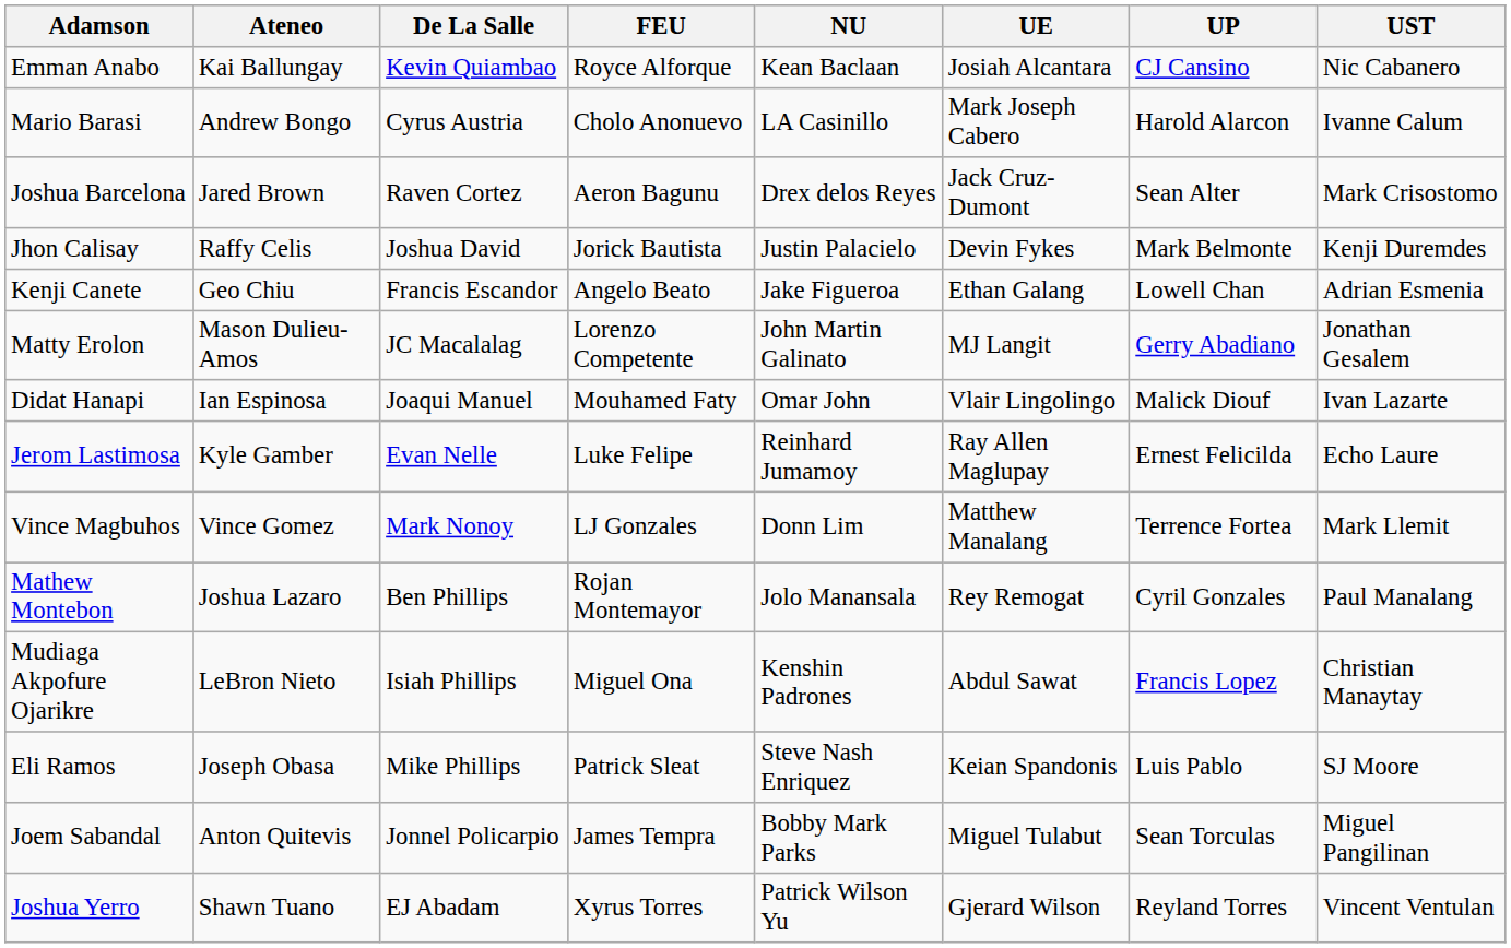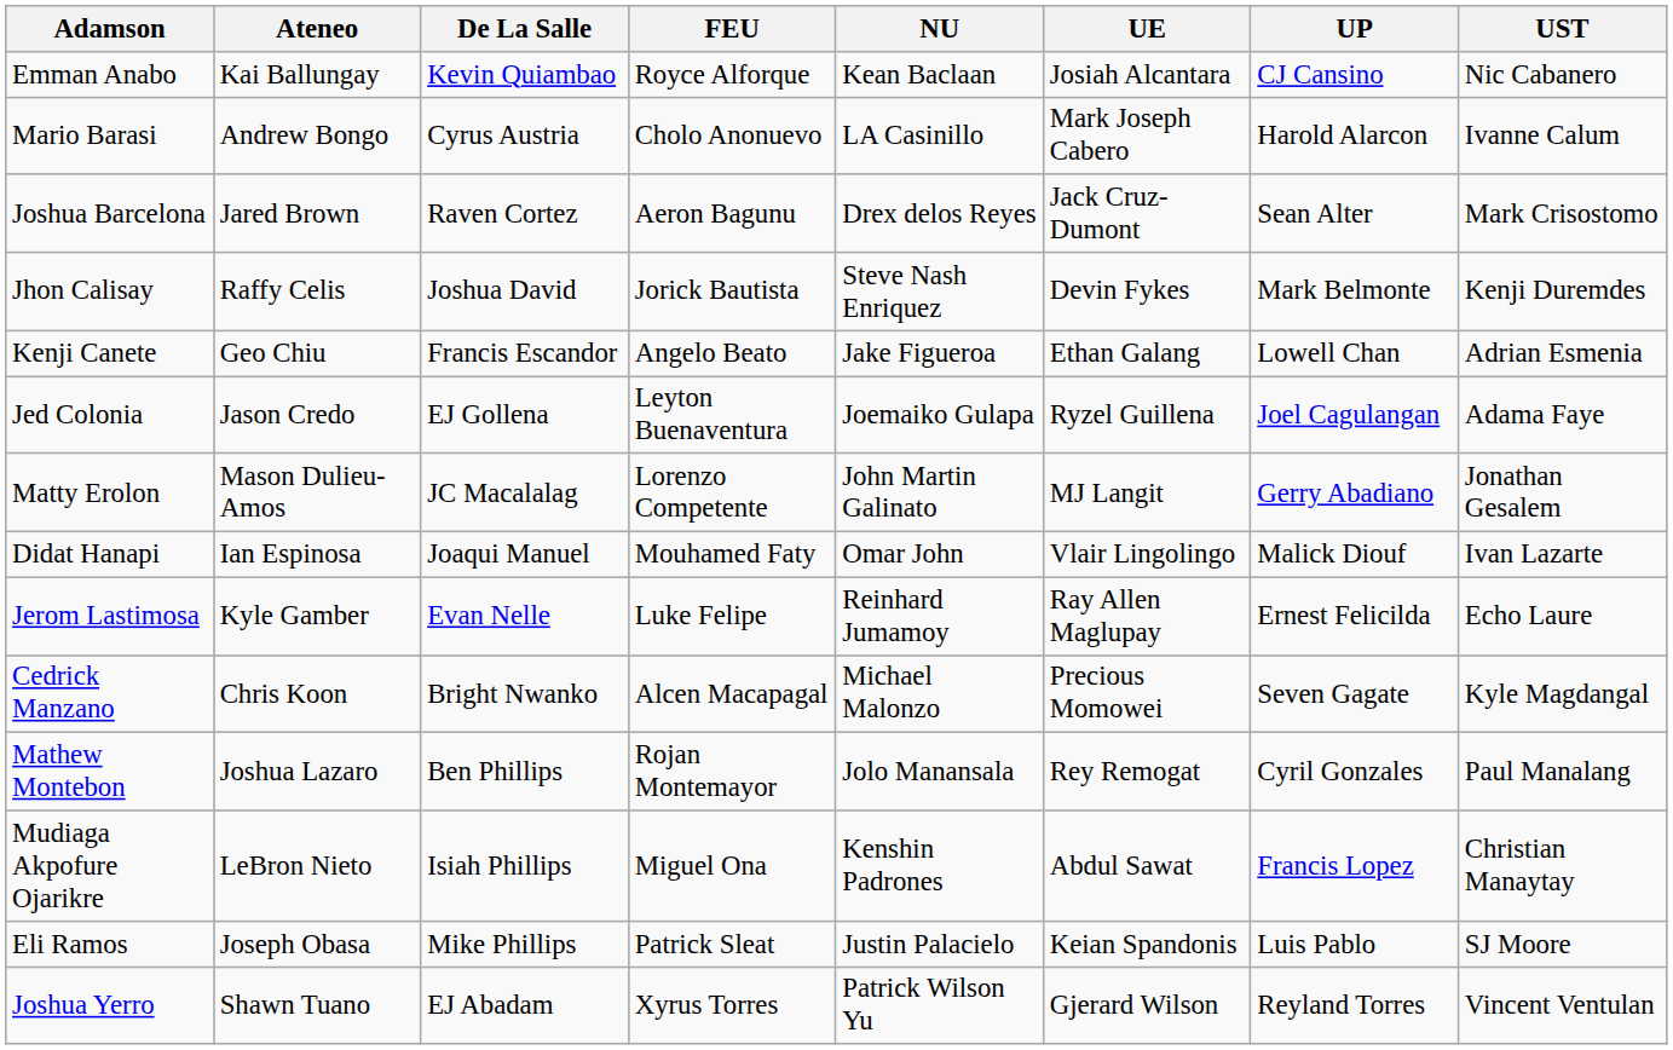Jhon Calisay | NU: Justin Palacielo -> Steve Nash Enriquez
+ row: Jed Colonia | Jason Credo | EJ Gollena | Leyton Buenaventura | Joemaiko Gulapa | Ryzel Guillena | Joel Cagulangan | Adama Faye
- row: Vince Magbuhos | Vince Gomez | Mark Nonoy | LJ Gonzales | Donn Lim | Matthew Manalang | Terrence Fortea | Mark Llemit
+ row: Cedrick Manzano | Chris Koon | Bright Nwanko | Alcen Macapagal | Michael Malonzo | Precious Momowei | Seven Gagate | Kyle Magdangal
Eli Ramos | NU: Steve Nash Enriquez -> Justin Palacielo
- row: Joem Sabandal | Anton Quitevis | Jonnel Policarpio | James Tempra | Bobby Mark Parks | Miguel Tulabut | Sean Torculas | Miguel Pangilinan
